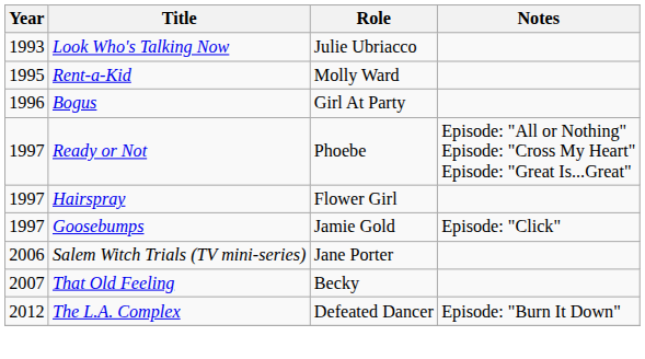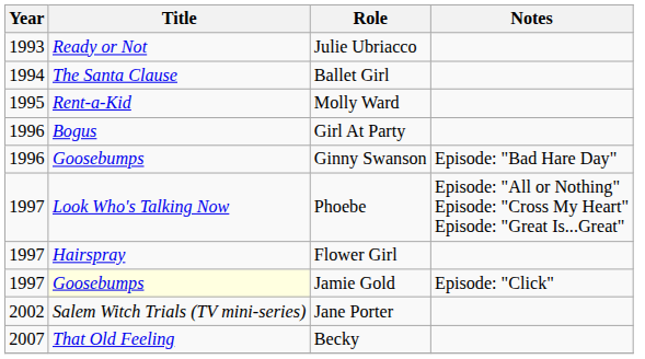Julie Ubriacco | Title: Look Who's Talking Now -> Ready or Not
+ row: 1994 | The Santa Clause | Ballet Girl
+ row: 1996 | Goosebumps | Ginny Swanson | Episode: "Bad Hare Day"
Phoebe | Title: Ready or Not -> Look Who's Talking Now
Jamie Gold | Title: no background -> lightyellow background
Jane Porter | Year: 2006 -> 2002
- row: 2012 | The L.A. Complex | Defeated Dancer | Episode: "Burn It Down"
